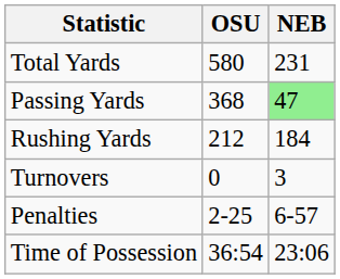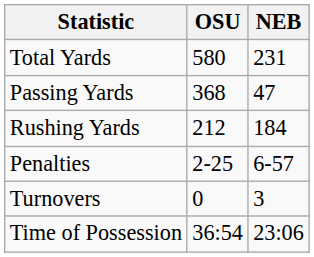Passing Yards | NEB: lightgreen background -> no background
rows swapped: Penalties <-> Turnovers
